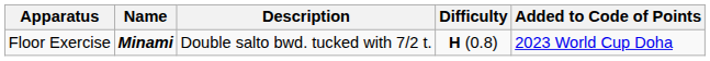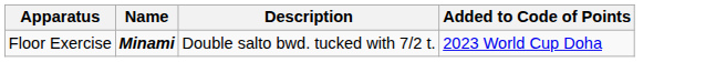- column: Difficulty | H (0.8)
